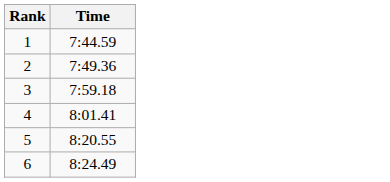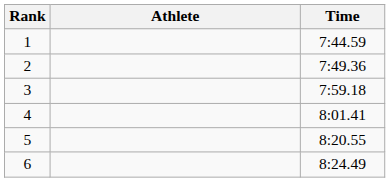+ column: Athlete
